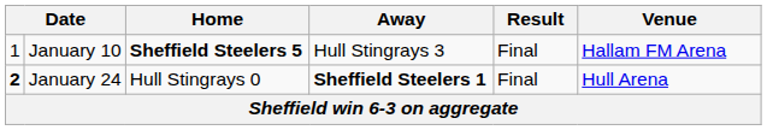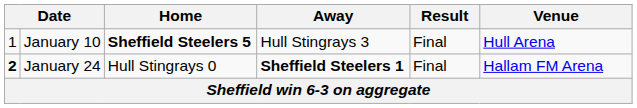January 10 | Venue: Hallam FM Arena -> Hull Arena
January 24 | Venue: Hull Arena -> Hallam FM Arena
